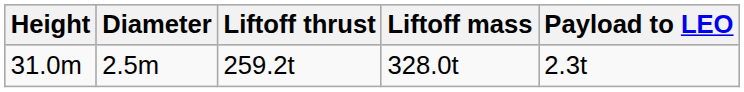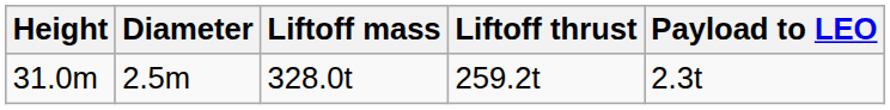columns swapped: Liftoff mass <-> Liftoff thrust
